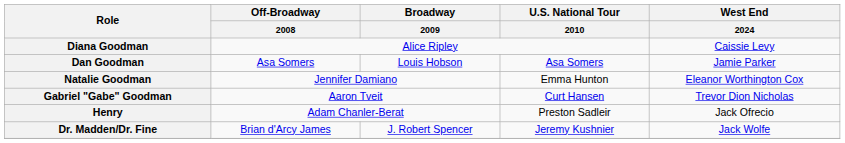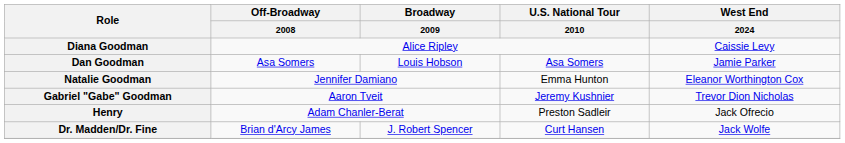Gabriel "Gabe" Goodman | U.S. National Tour / 2010: Curt Hansen -> Jeremy Kushnier
Dr. Madden/Dr. Fine | U.S. National Tour / 2010: Jeremy Kushnier -> Curt Hansen
